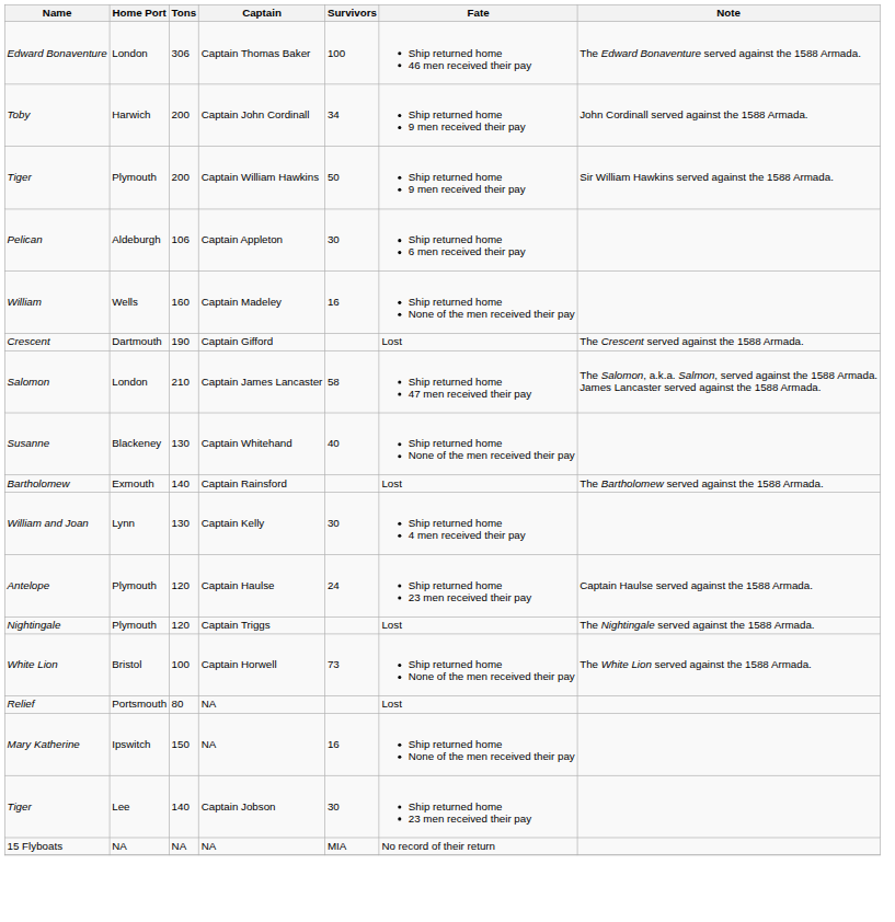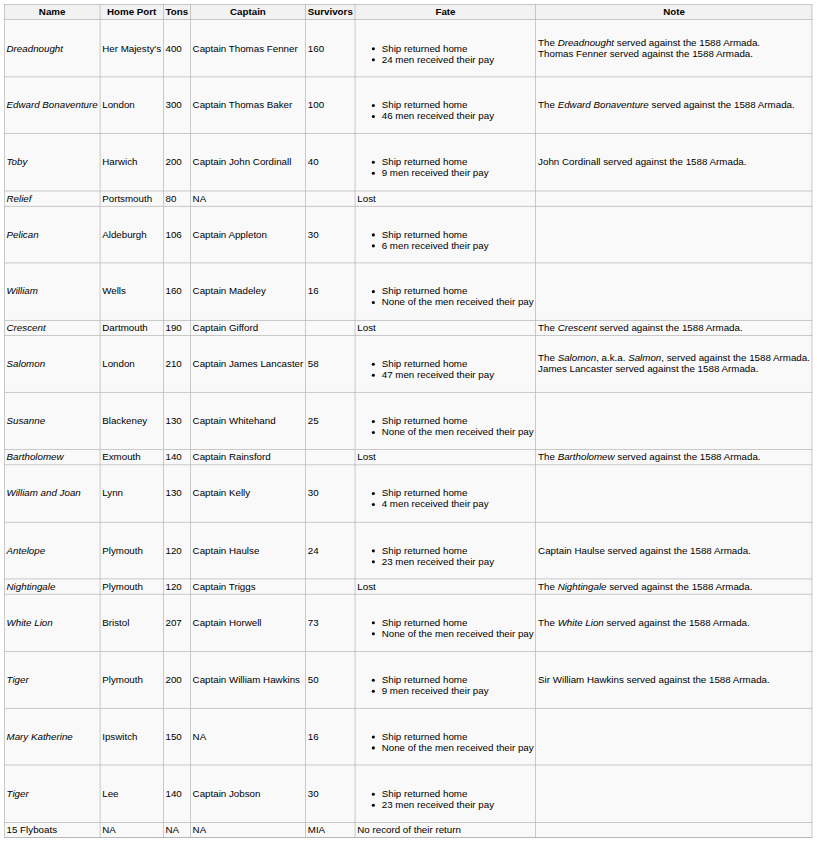+ row: Dreadnought | Her Majesty's | 400 | Captain Thomas Fenner | 160 | Ship returned home 24 men received their pay | The Dreadnought served against the 1588 Armada. Thomas Fenner served against the 1588 Armada.
Edward Bonaventure | Tons: 306 -> 300
Toby | Survivors: 34 -> 40
rows swapped: Tiger / Captain William Hawkins <-> Relief
Susanne | Survivors: 40 -> 25
White Lion | Tons: 100 -> 207
